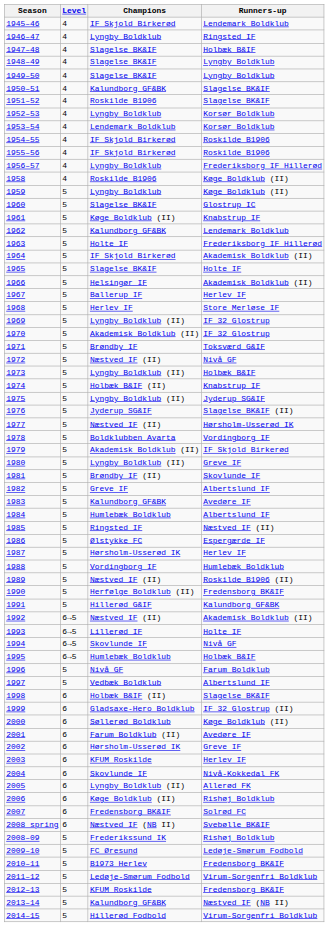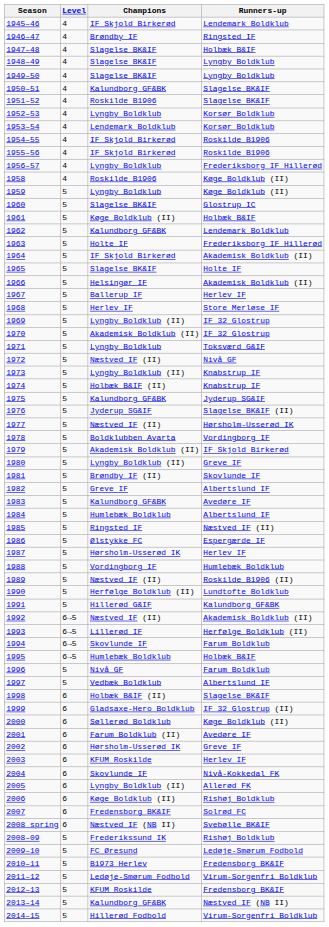1946–47 | Champions: Lyngby Boldklub -> Brøndby IF
1961 | Runners-up: Knabstrup IF -> Holbæk B&IF
1971 | Champions: Brøndby IF -> Lyngby Boldklub
1973 | Runners-up: Holbæk B&IF -> Knabstrup IF
1975 | Champions: Lyngby Boldklub (II) -> Kalundborg GF&BK
1990 | Runners-up: Fredensborg BK&IF -> Lundtofte Boldklub
1993 | Runners-up: Holte IF -> Herfølge Boldklub (II)
1994 | Runners-up: Nivå GF -> Farum Boldklub
